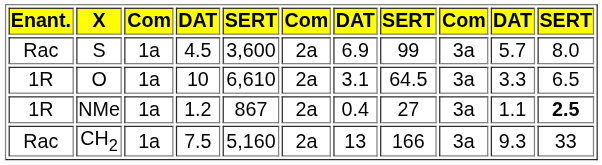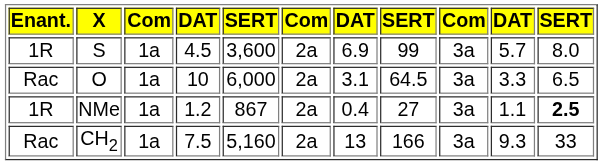S | Enant.: Rac -> 1R
O | Enant.: 1R -> Rac
O | column 5: 6,610 -> 6,000
